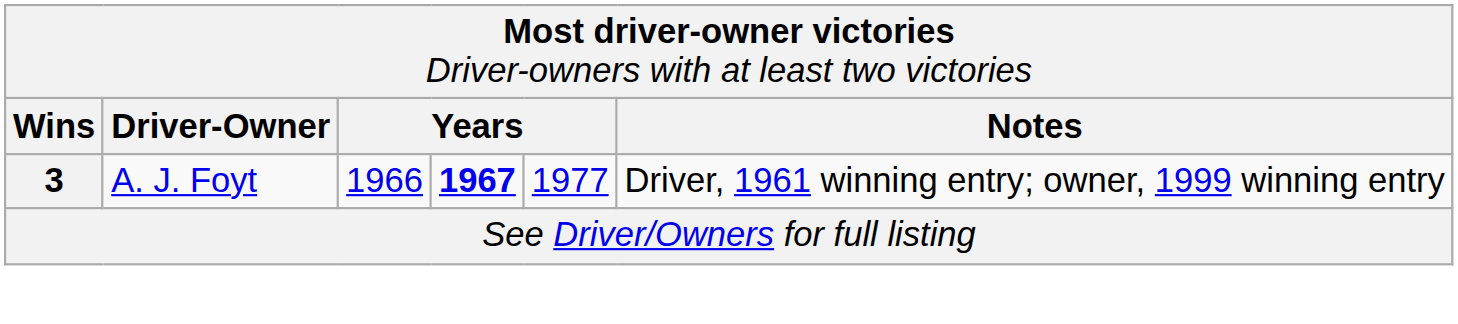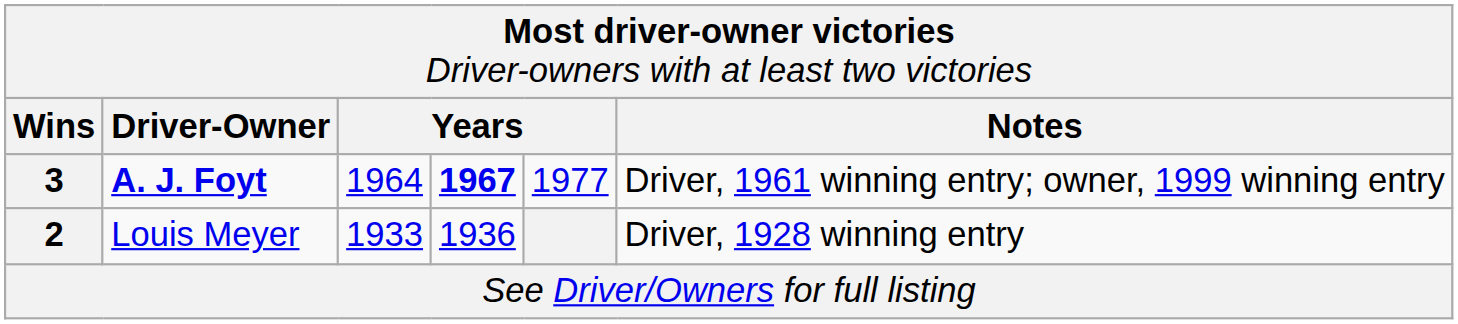3 | column 2: normal -> bold
3 | column 3: 1966 -> 1964
+ row: 2 | Louis Meyer | 1933 | 1936 | Driver, 1928 winning entry
